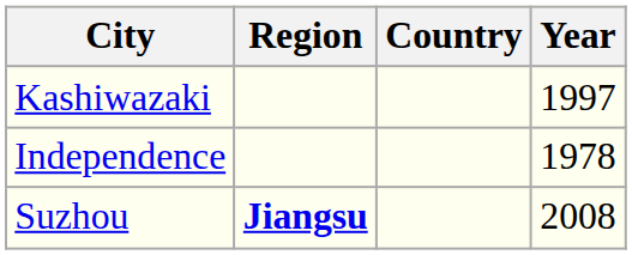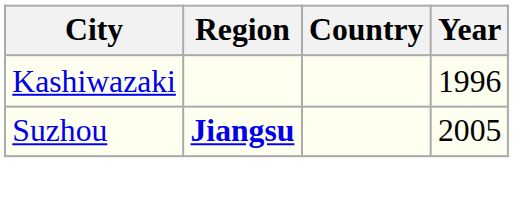Kashiwazaki | Year: 1997 -> 1996
- row: Independence | 1978
Suzhou | Year: 2008 -> 2005
